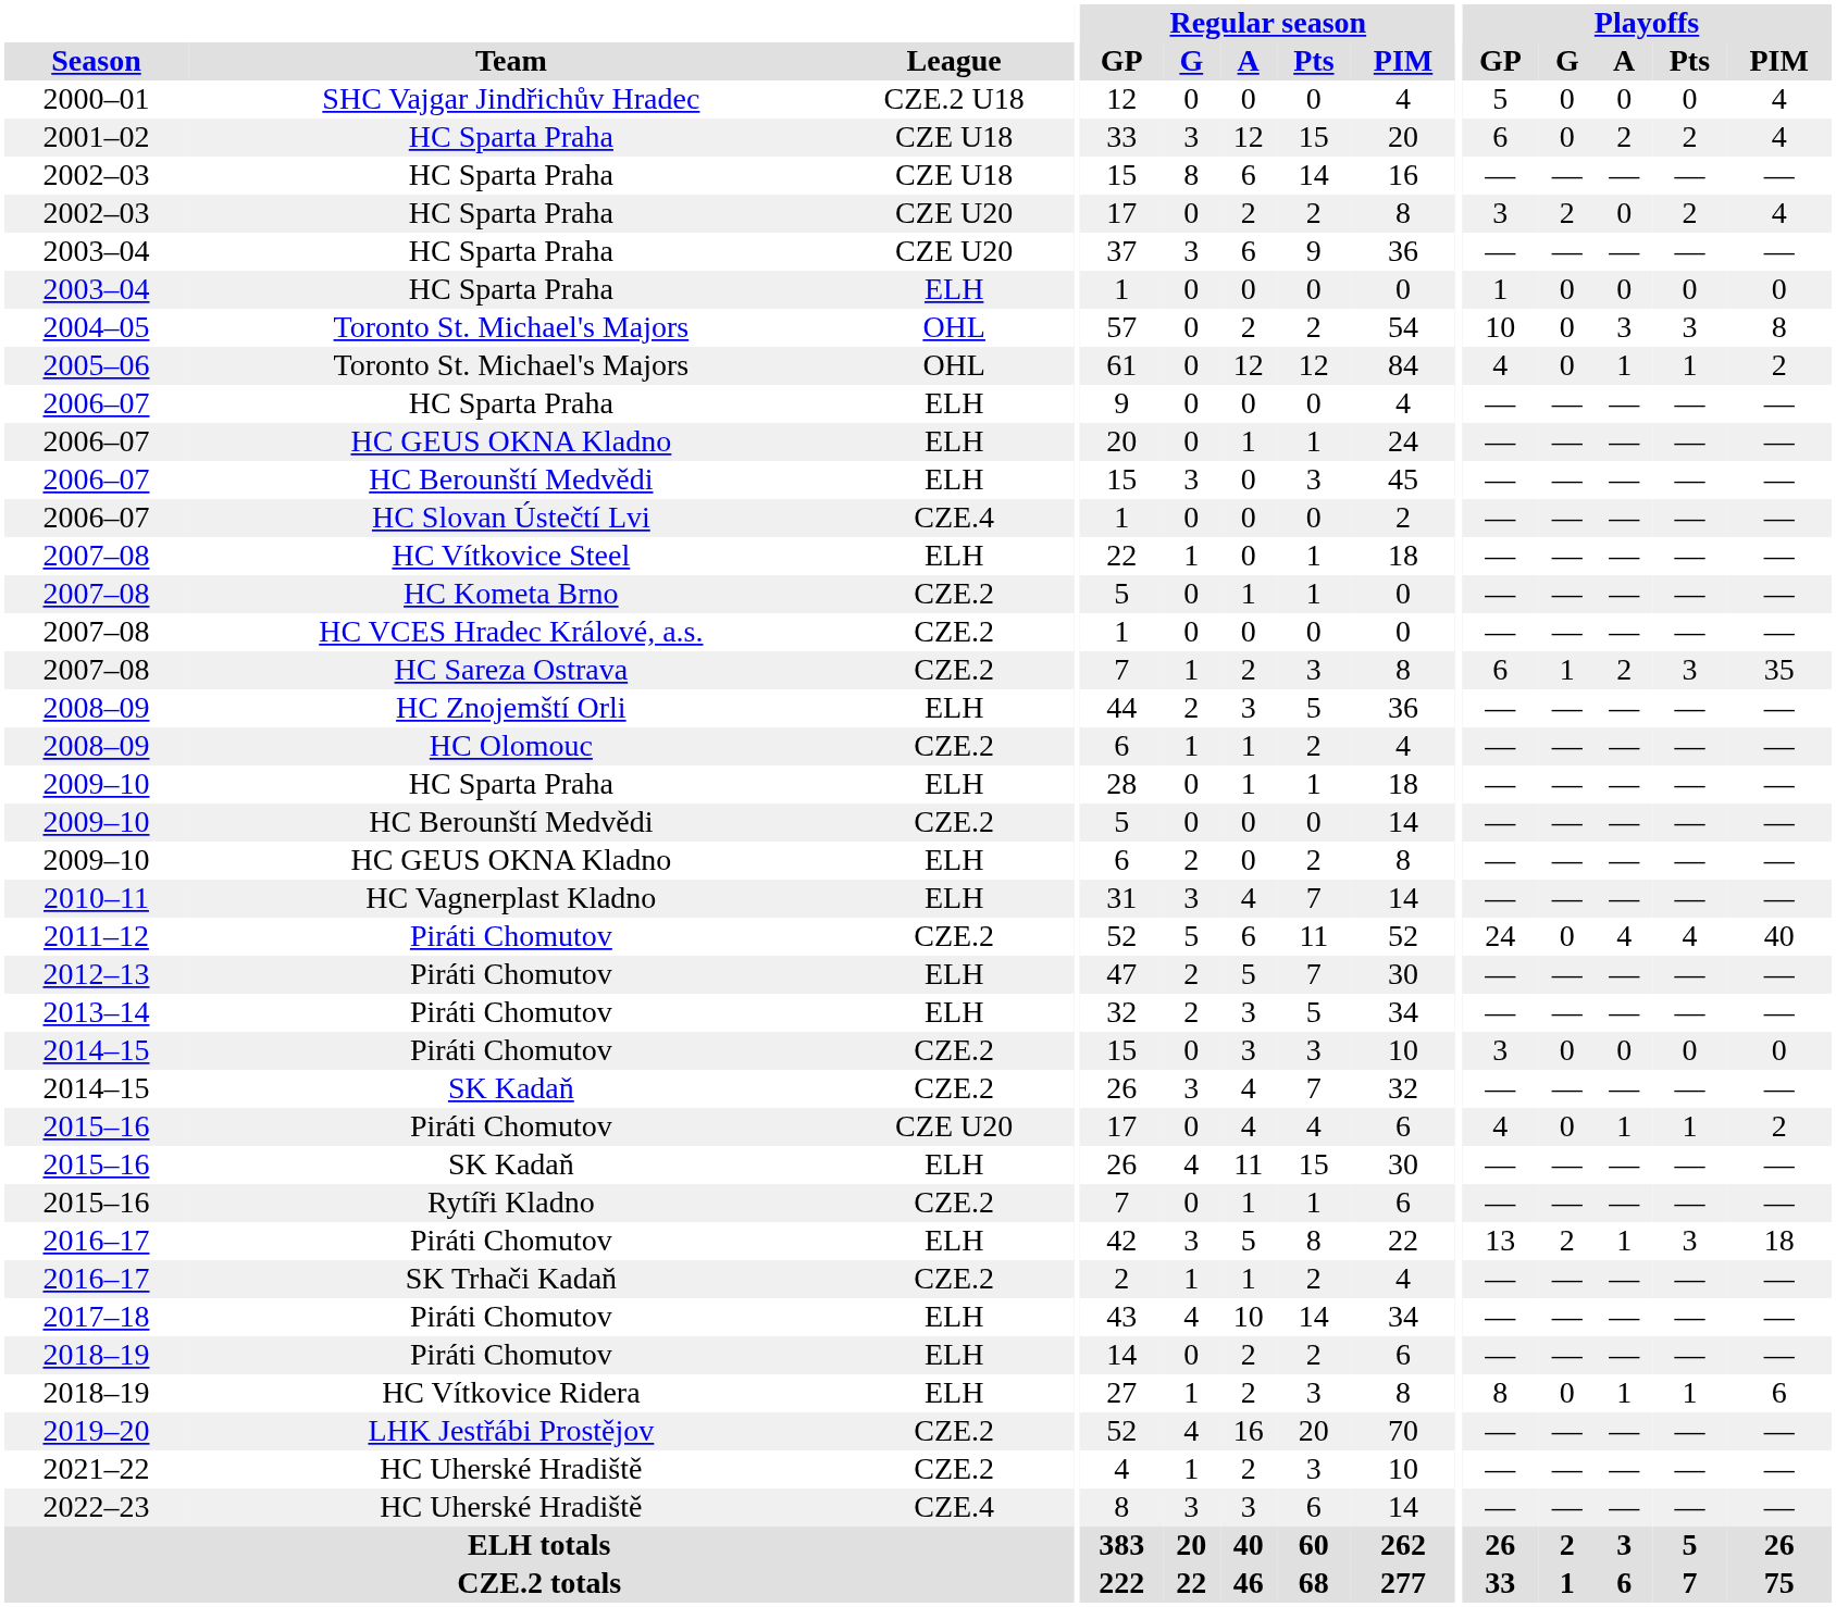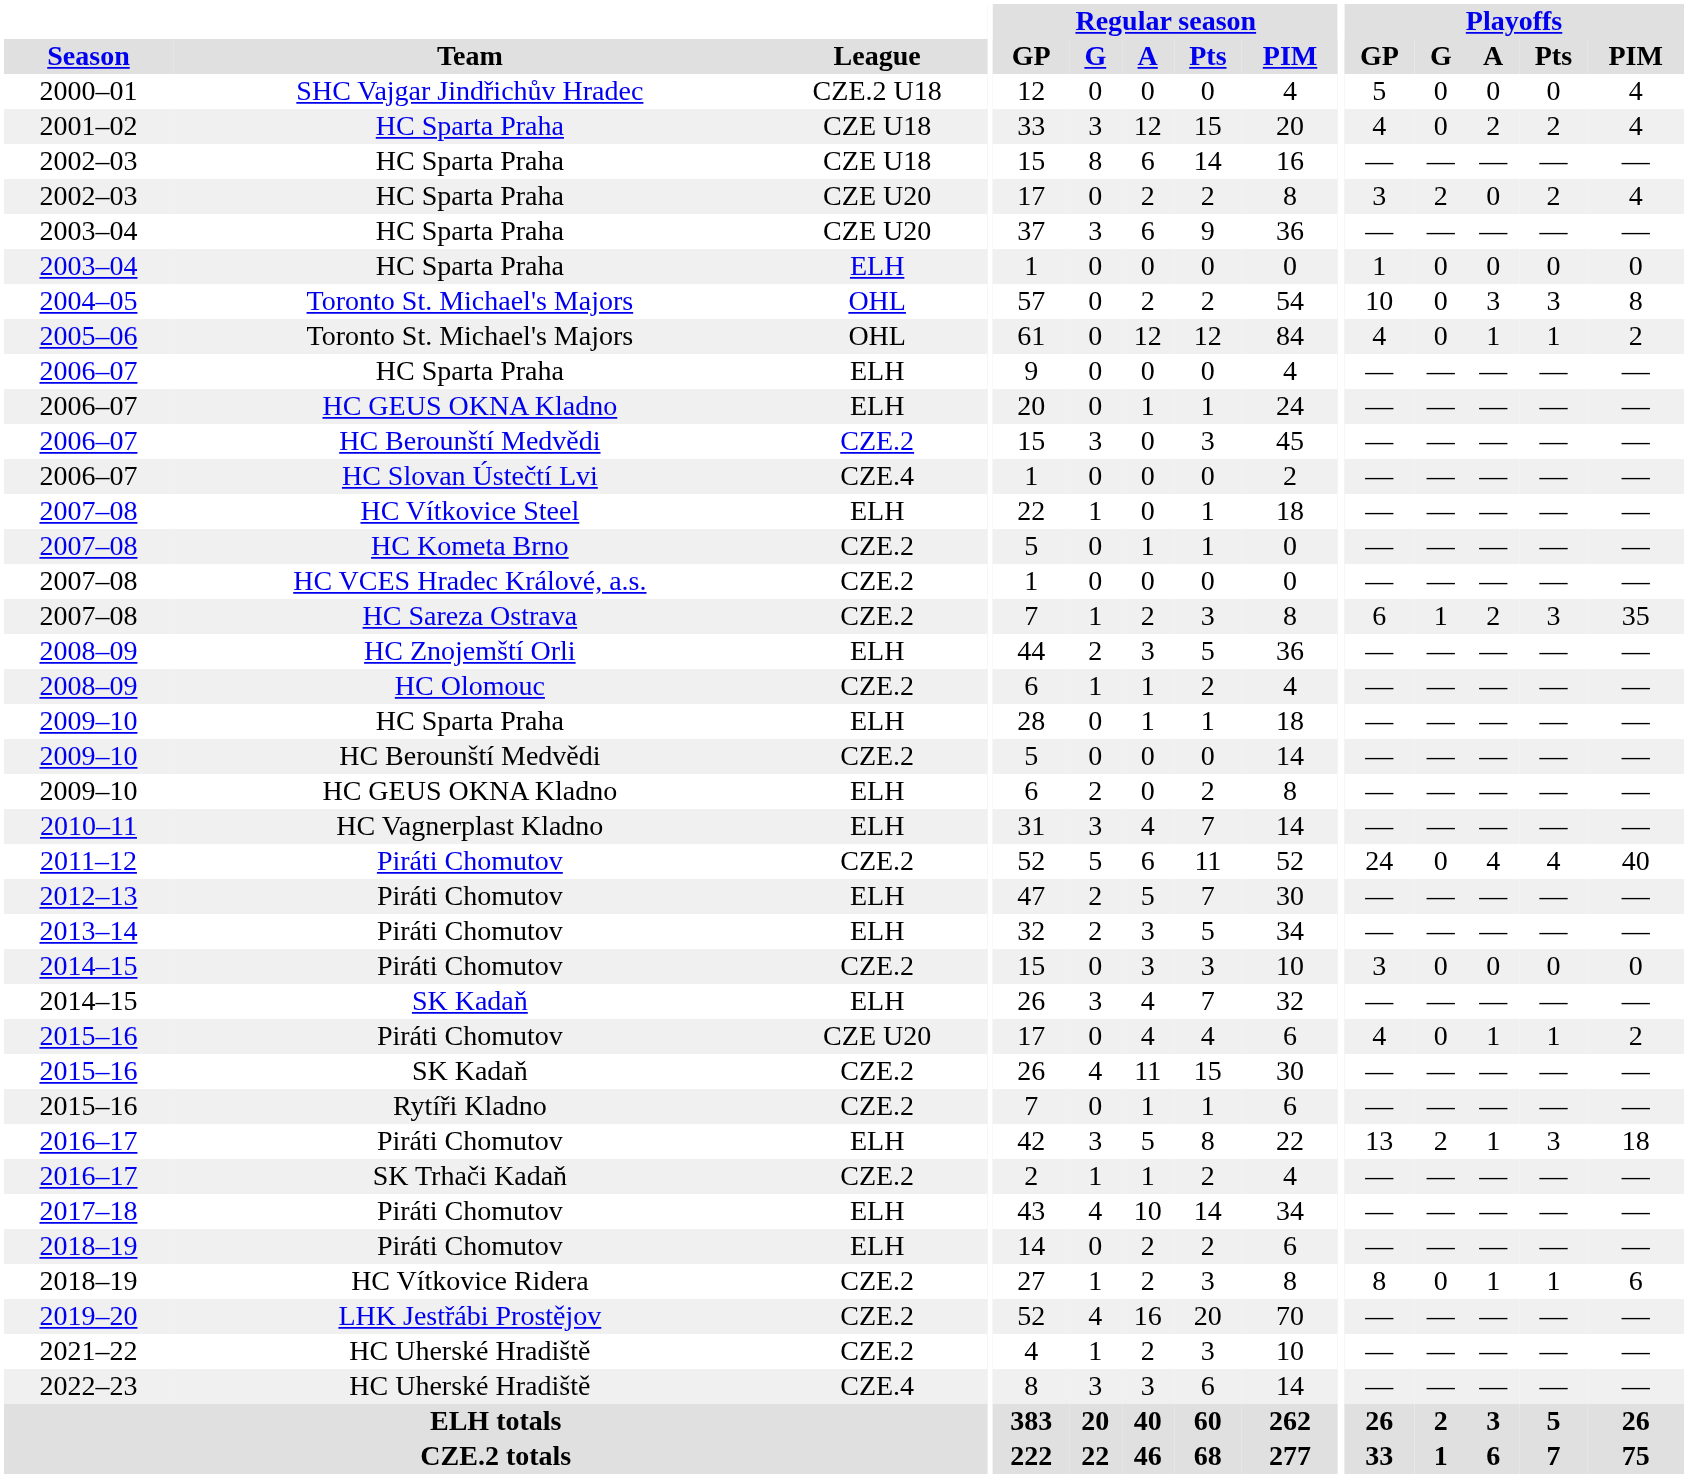2001–02 | Playoffs / GP: 6 -> 4
2006–07 / HC Berounští Medvědi | League: ELH -> CZE.2
2014–15 / SK Kadaň | League: CZE.2 -> ELH
2015–16 / SK Kadaň | League: ELH -> CZE.2
2018–19 / HC Vítkovice Ridera | League: ELH -> CZE.2
